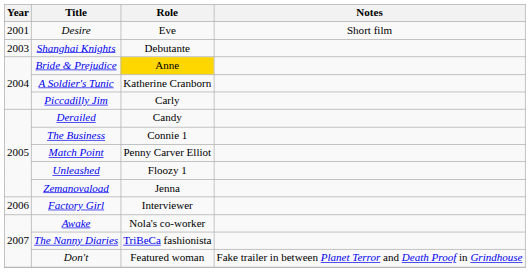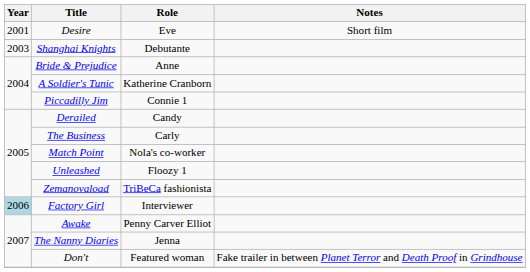Bride & Prejudice | Role: gold background -> no background
Piccadilly Jim | Role: Carly -> Connie 1
The Business | Role: Connie 1 -> Carly
Match Point | Role: Penny Carver Elliot -> Nola's co-worker
Zemanovaload | Role: Jenna -> TriBeCa fashionista
Factory Girl | Year: no background -> lightblue background
Awake | Role: Nola's co-worker -> Penny Carver Elliot
The Nanny Diaries | Role: TriBeCa fashionista -> Jenna
